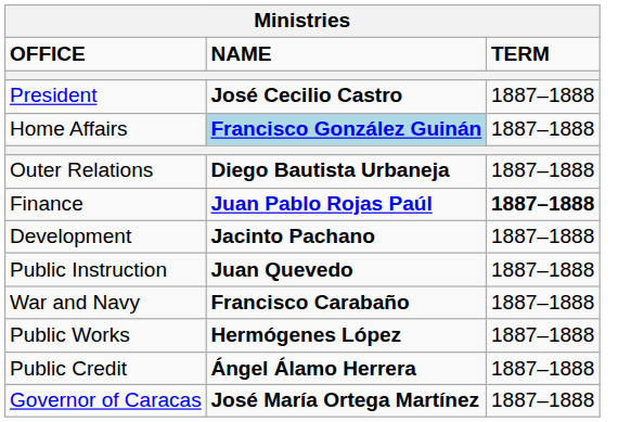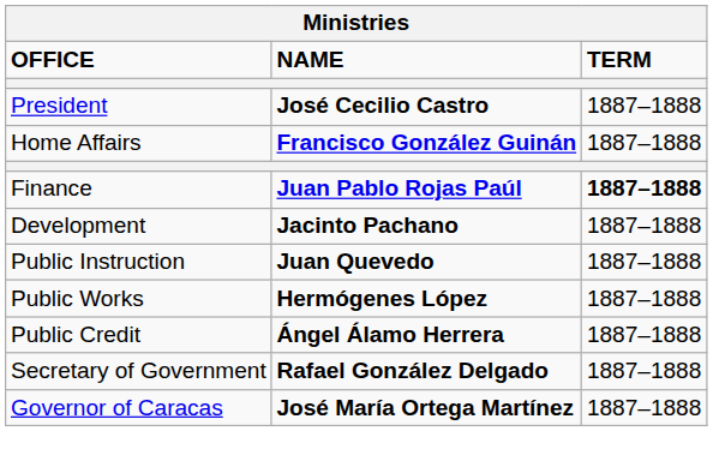Home Affairs | NAME: lightblue background -> no background
- row: Outer Relations | Diego Bautista Urbaneja | 1887–1888
- row: War and Navy | Francisco Carabaño | 1887–1888
+ row: Secretary of Government | Rafael González Delgado | 1887–1888
